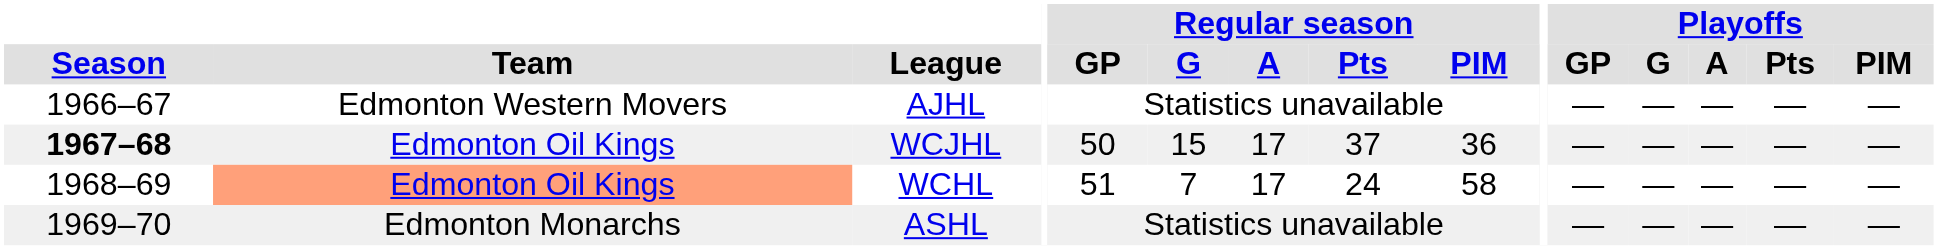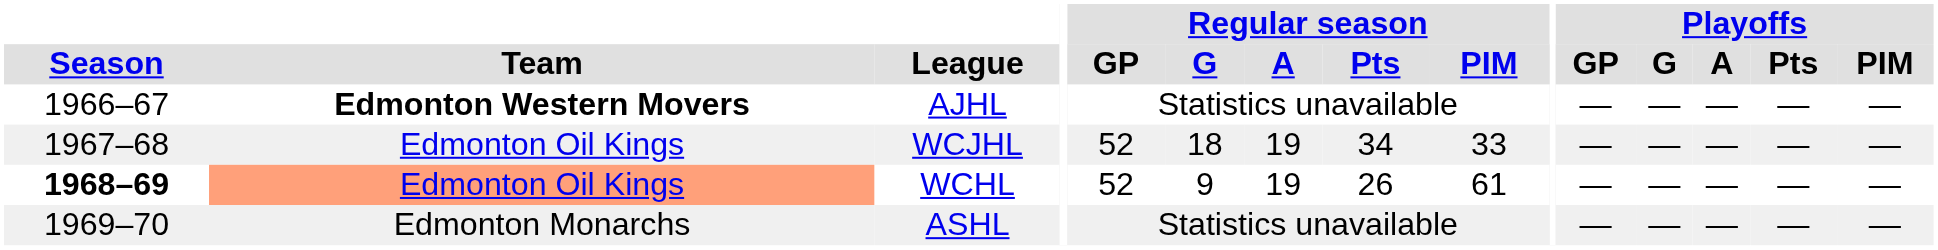AJHL | Team: normal -> bold
WCJHL | Season: bold -> normal
WCJHL | Regular season / GP: 50 -> 52
WCJHL | Regular season / G: 15 -> 18
WCJHL | Regular season / A: 17 -> 19
WCJHL | Regular season / Pts: 37 -> 34
WCJHL | Regular season / PIM: 36 -> 33
WCHL | Season: normal -> bold
WCHL | Regular season / GP: 51 -> 52
WCHL | Regular season / G: 7 -> 9
WCHL | Regular season / A: 17 -> 19
WCHL | Regular season / Pts: 24 -> 26
WCHL | Regular season / PIM: 58 -> 61
